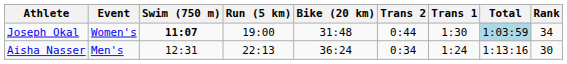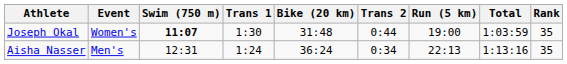columns swapped: Trans 1 <-> Run (5 km)
Joseph Okal | Total: lightblue background -> no background
Joseph Okal | Rank: 34 -> 35
Aisha Nasser | Rank: 30 -> 35
